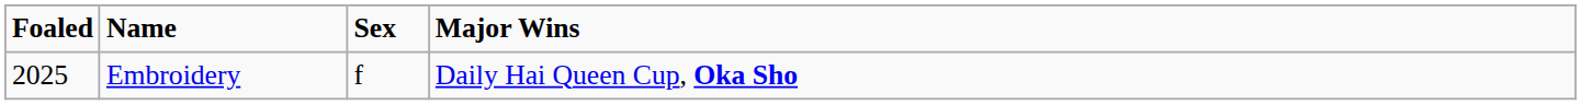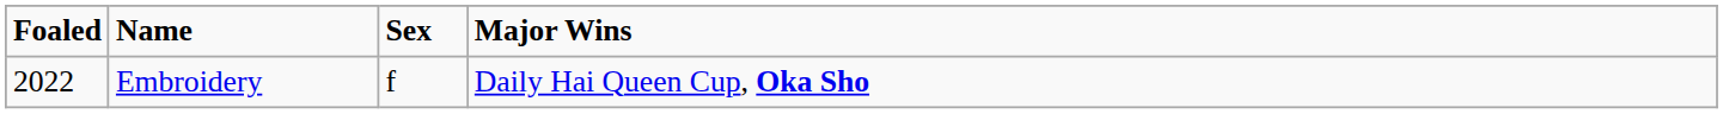Embroidery | Foaled: 2025 -> 2022
